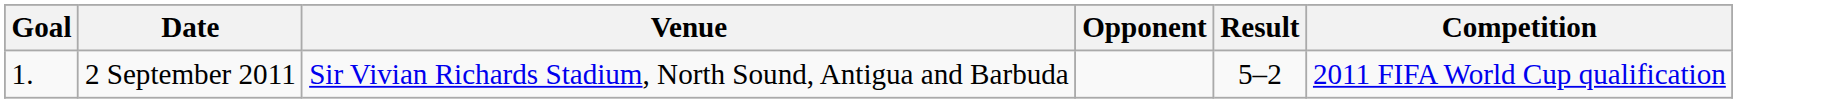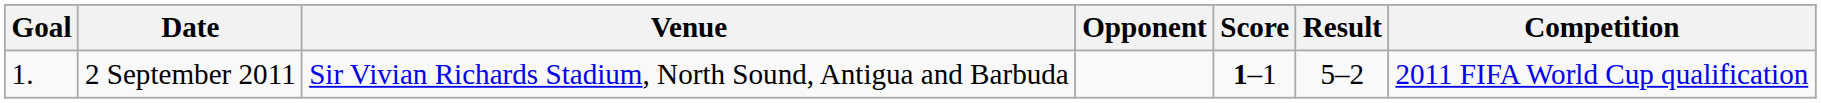+ column: Score | 1–1
